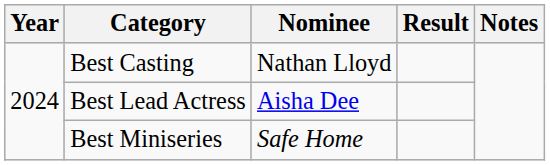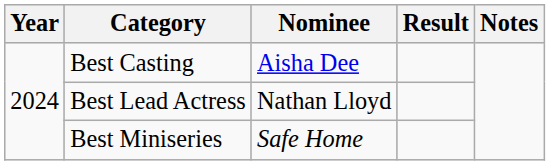Best Casting | Nominee: Nathan Lloyd -> Aisha Dee
Best Lead Actress | Nominee: Aisha Dee -> Nathan Lloyd
